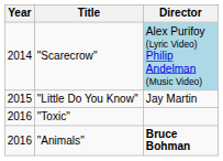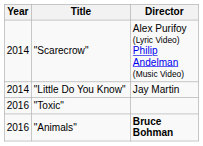"Scarecrow" | Director: lightblue background -> no background
"Little Do You Know" | Year: 2015 -> 2014
